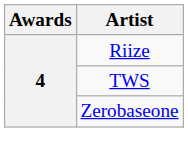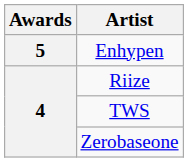+ row: 5 | Enhypen
